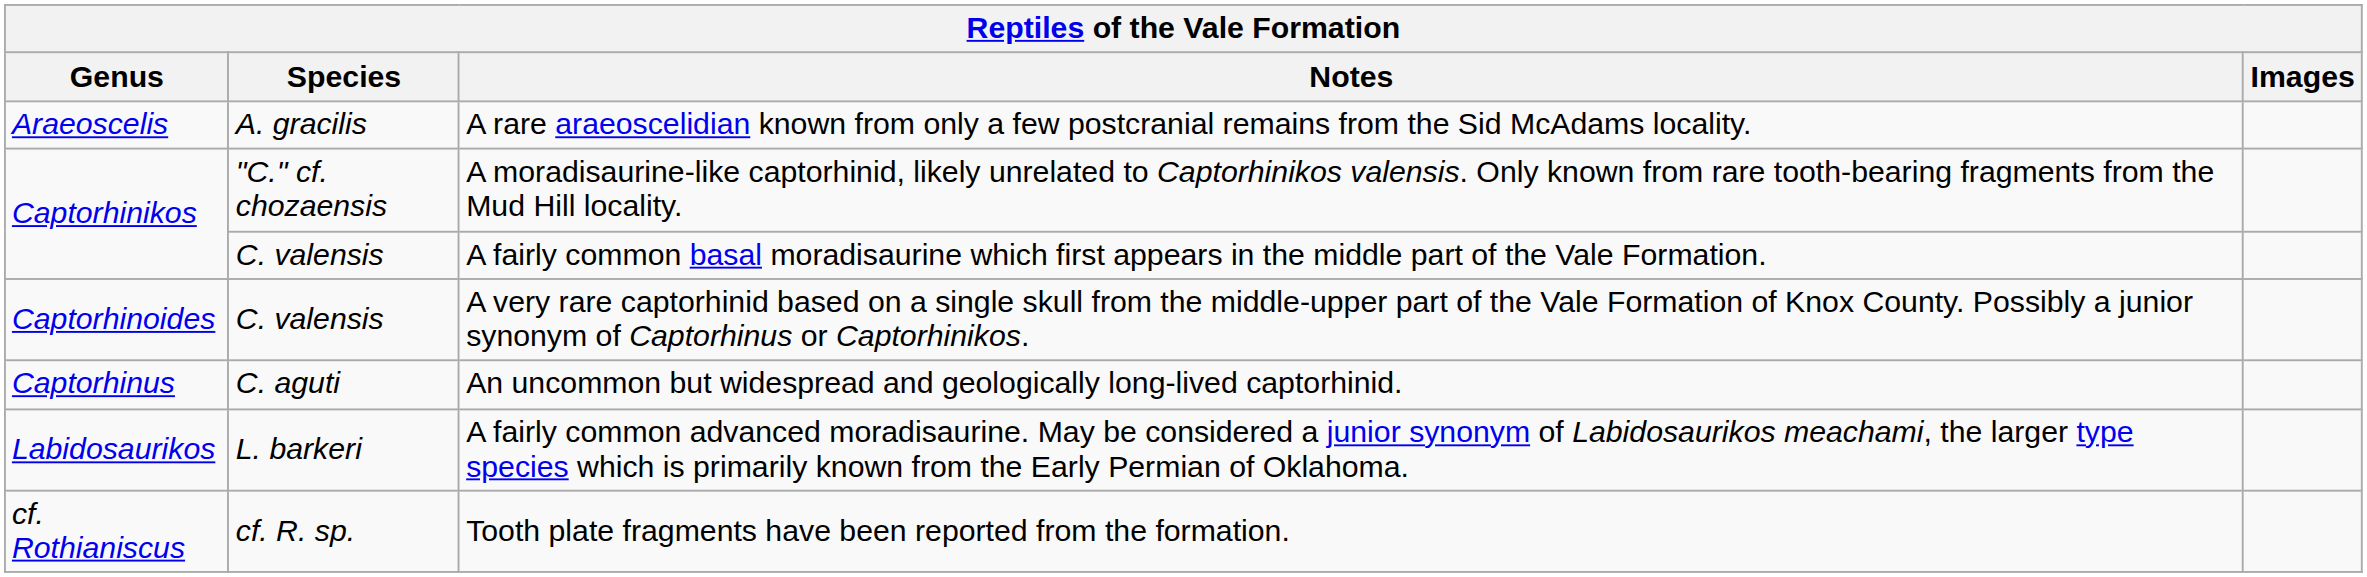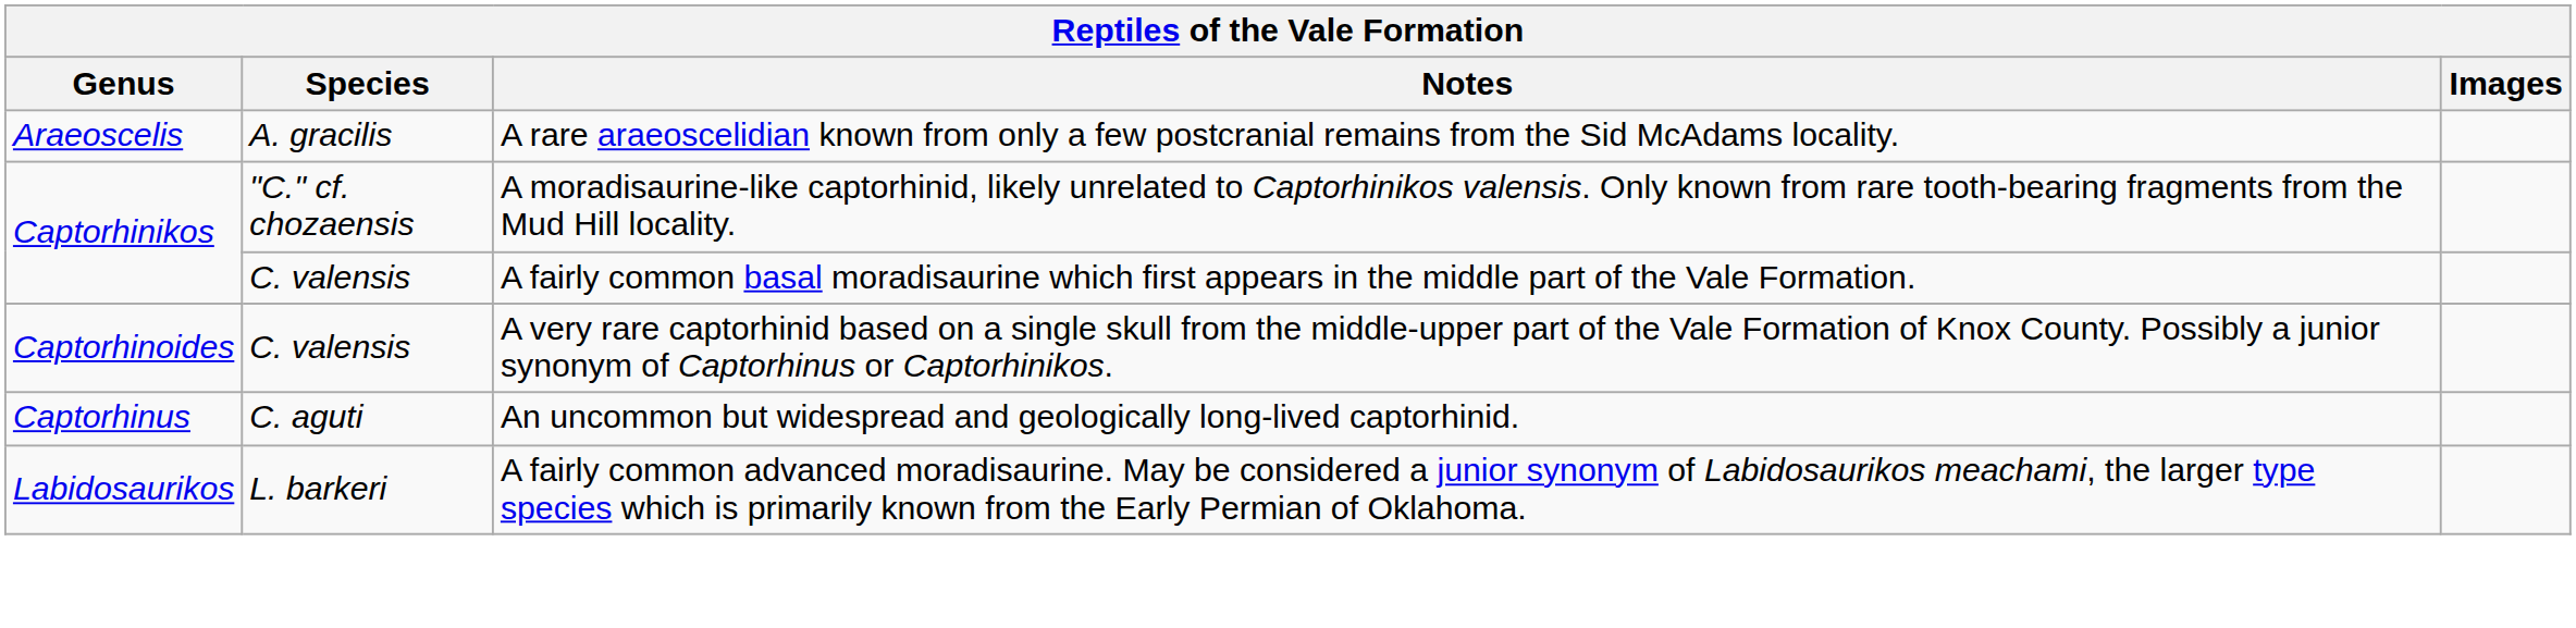- row: cf. Rothianiscus | cf. R. sp. | Tooth plate fragments have been reported from the formation.
